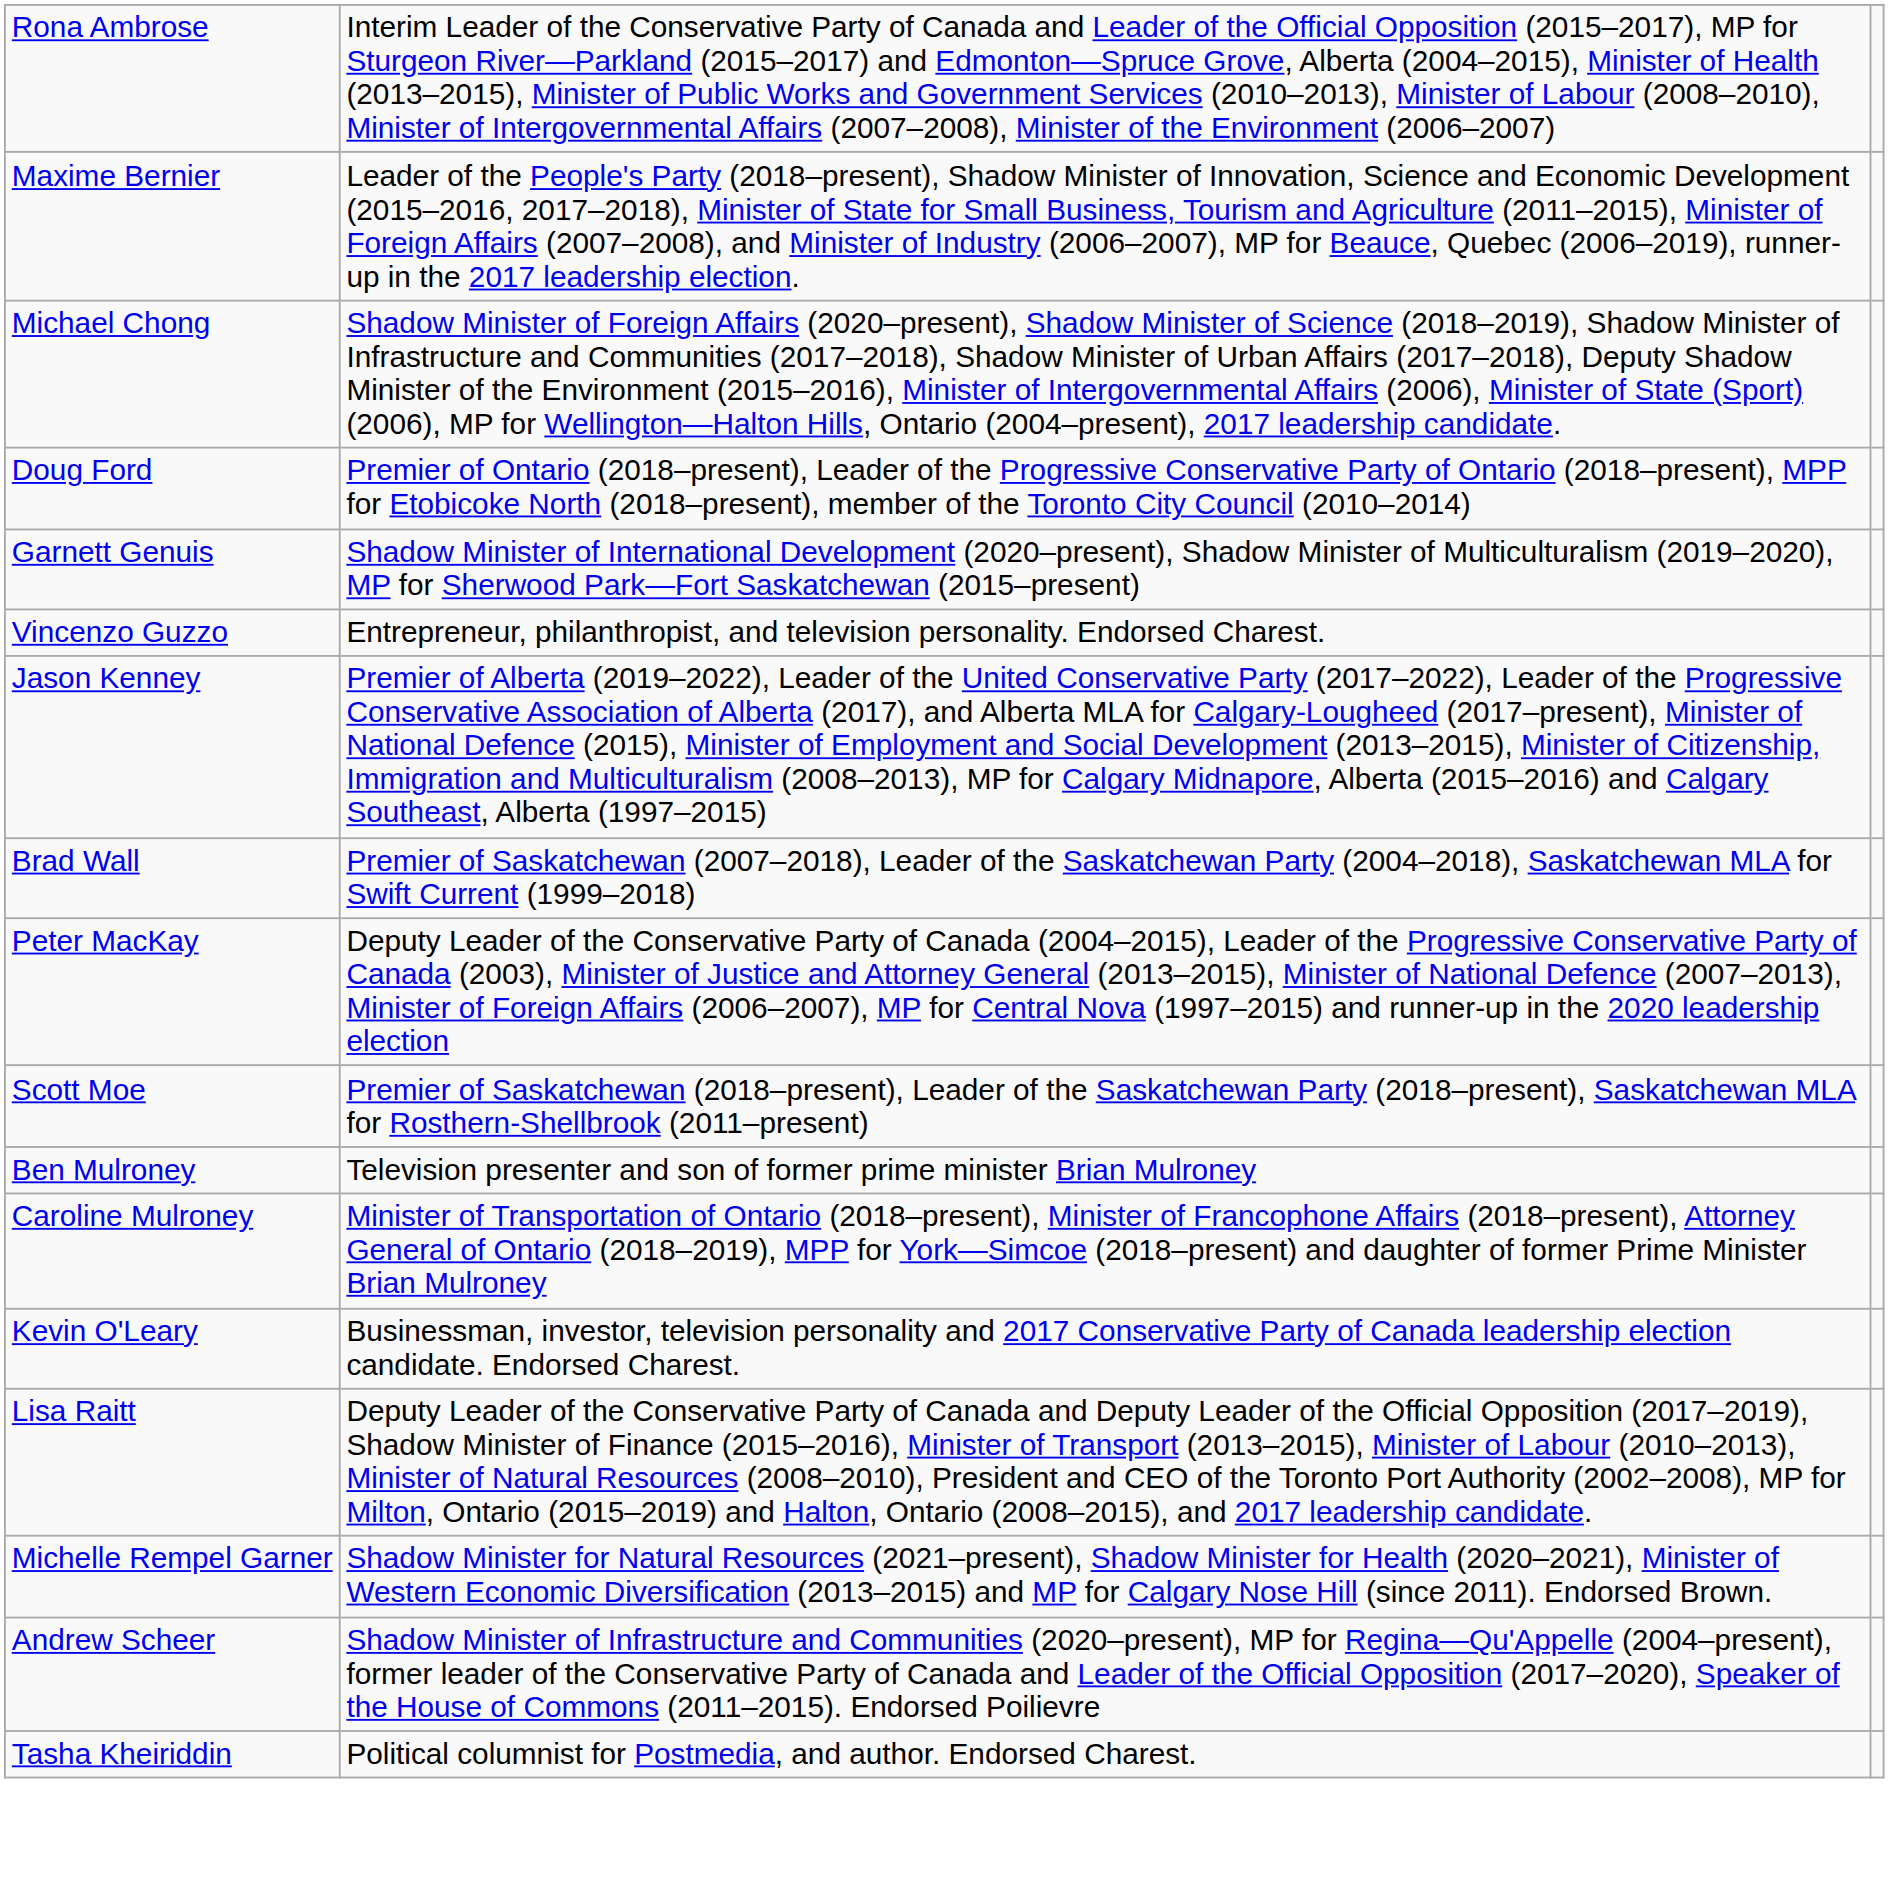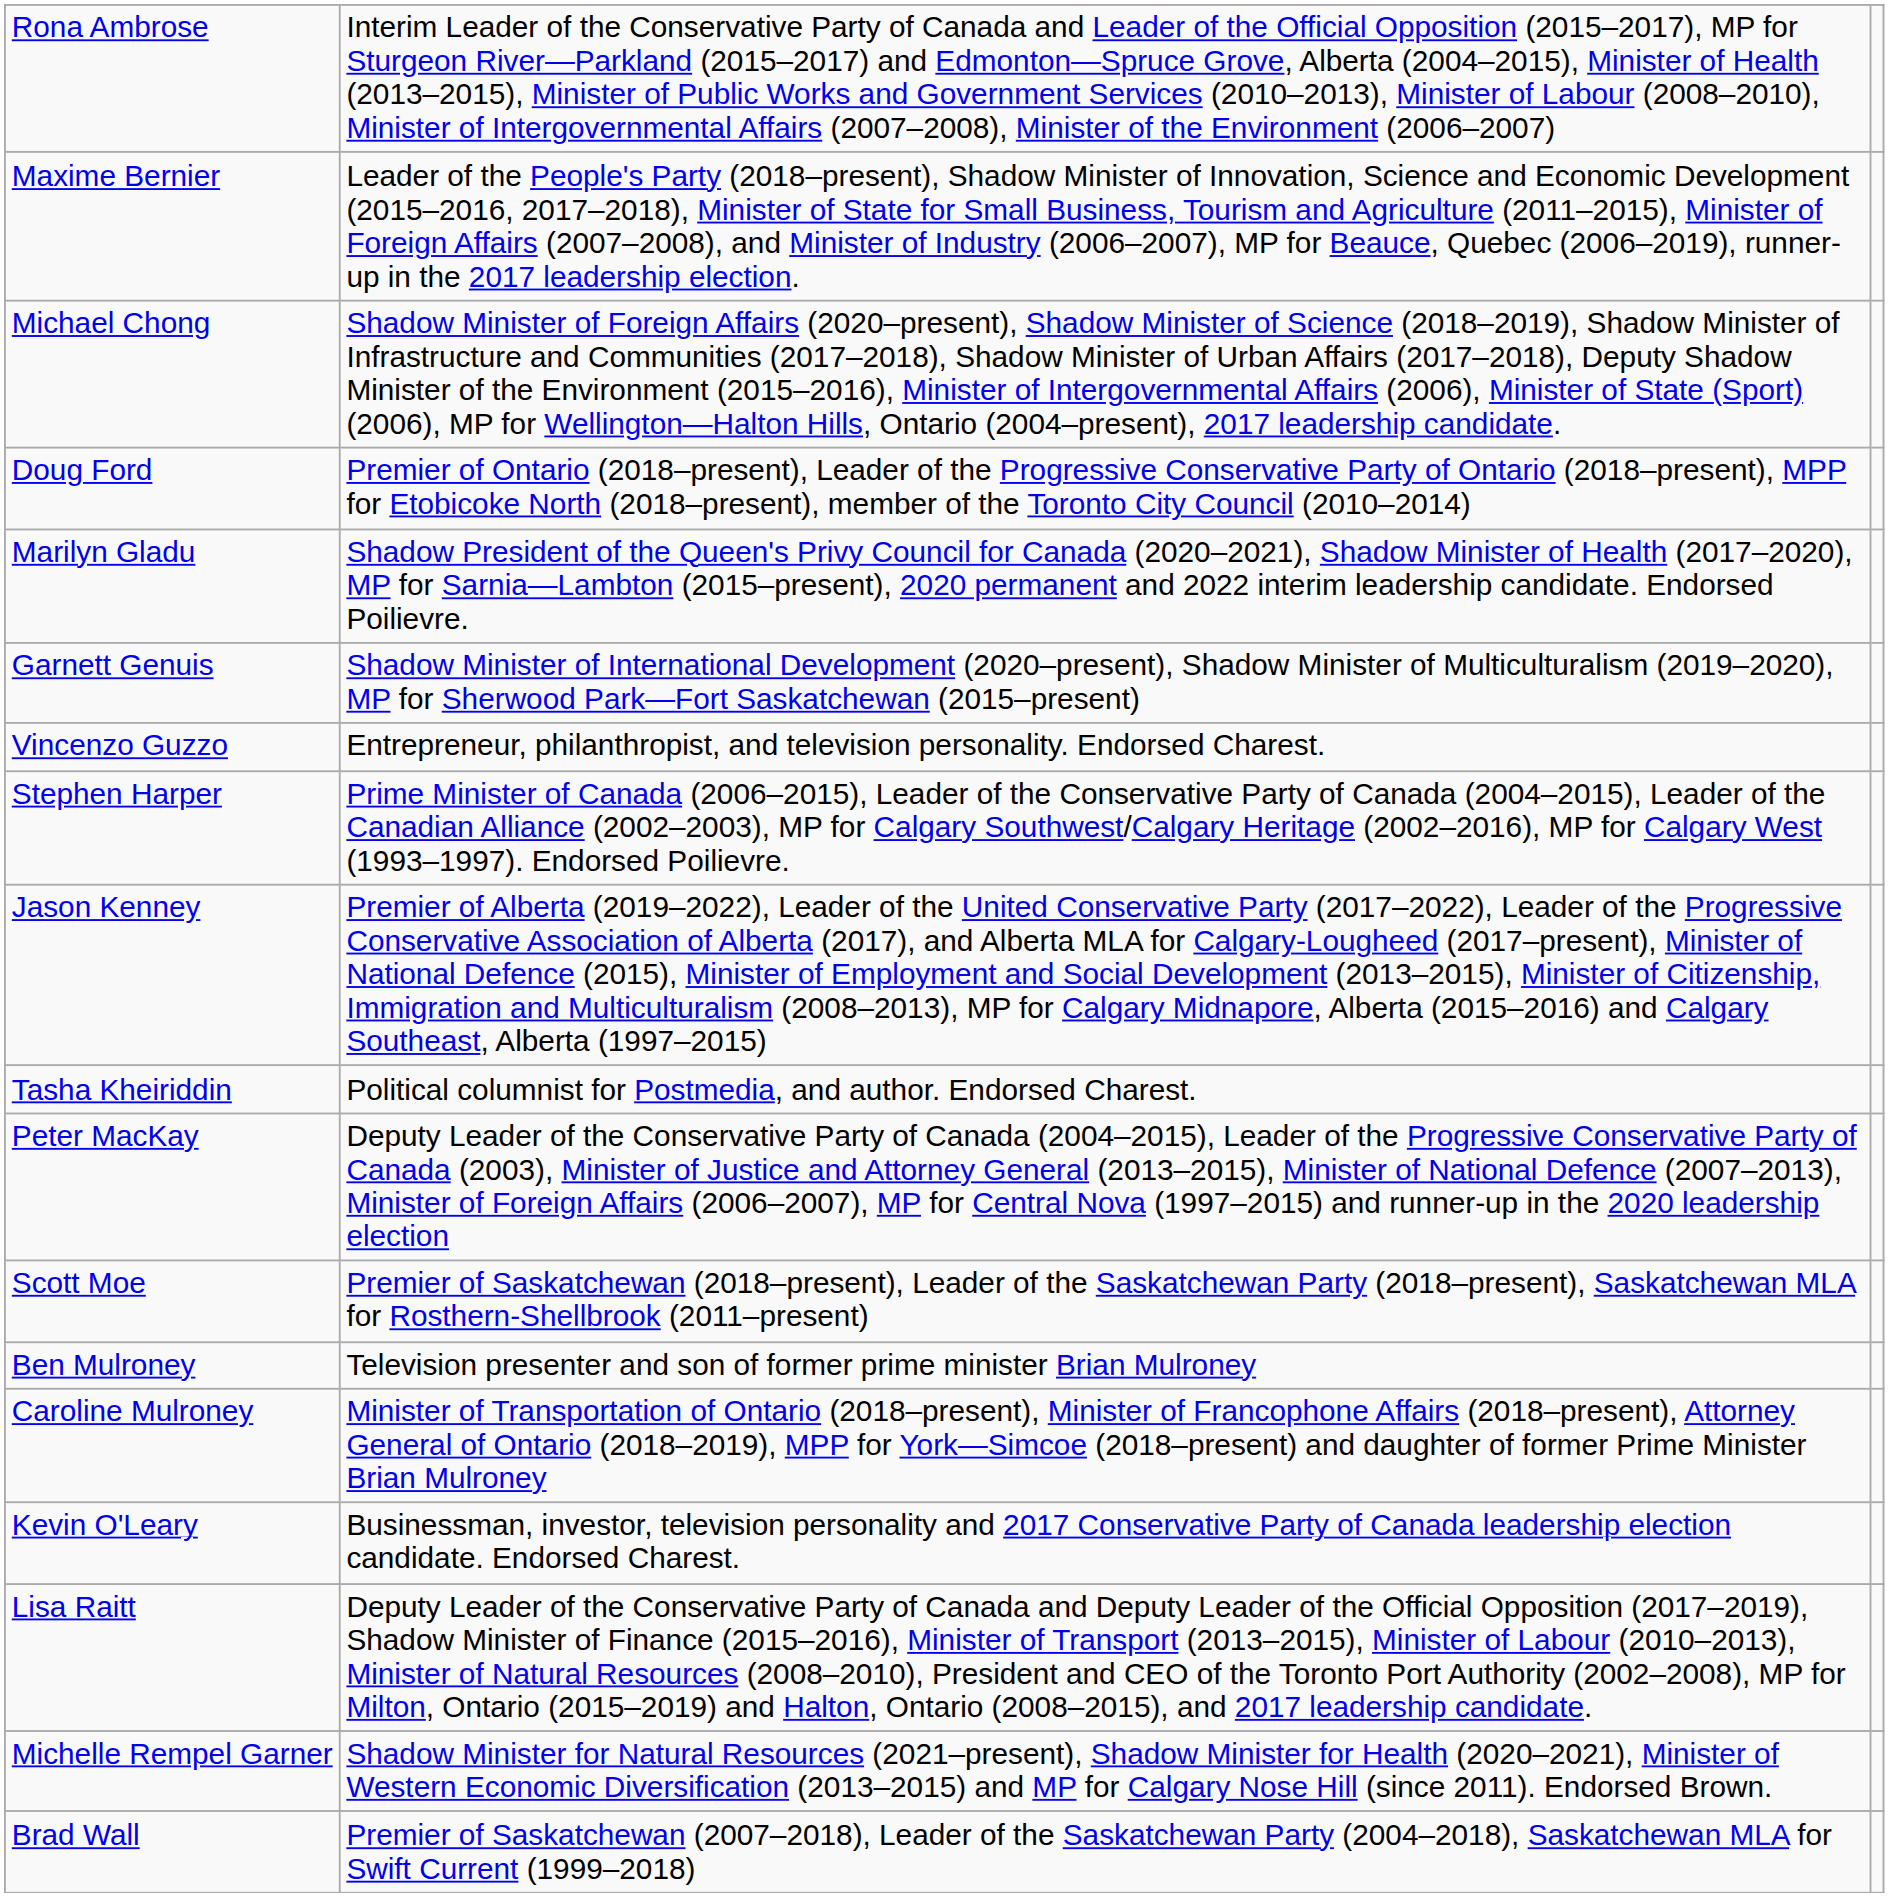+ row: Marilyn Gladu | Shadow President of the Queen's Privy Council for Canada (2020–2021), Shadow Minister of Health (2017–2020), MP for Sarnia—Lambton (2015–present), 2020 permanent and 2022 interim leadership candidate. Endorsed Poilievre.
+ row: Stephen Harper | Prime Minister of Canada (2006–2015), Leader of the Conservative Party of Canada (2004–2015), Leader of the Canadian Alliance (2002–2003), MP for Calgary Southwest/Calgary Heritage (2002–2016), MP for Calgary West (1993–1997). Endorsed Poilievre.
rows swapped: Tasha Kheiriddin <-> Brad Wall
- row: Andrew Scheer | Shadow Minister of Infrastructure and Communities (2020–present), MP for Regina—Qu'Appelle (2004–present), former leader of the Conservative Party of Canada and Leader of the Official Opposition (2017–2020), Speaker of the House of Commons (2011–2015). Endorsed Poilievre
